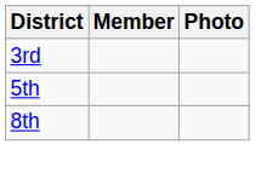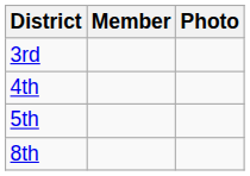+ row: 4th
